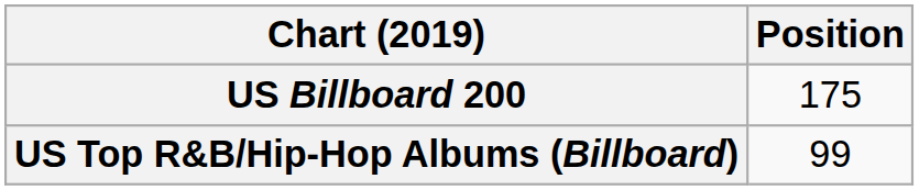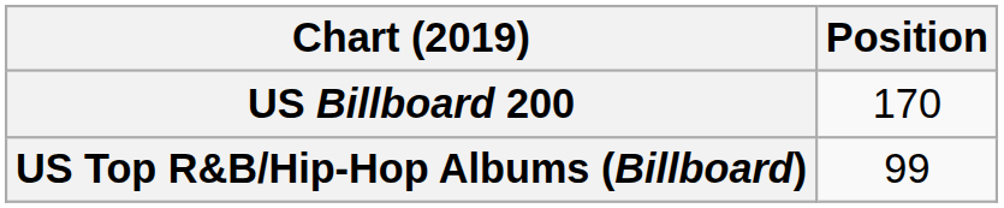US Billboard 200 | Position: 175 -> 170
